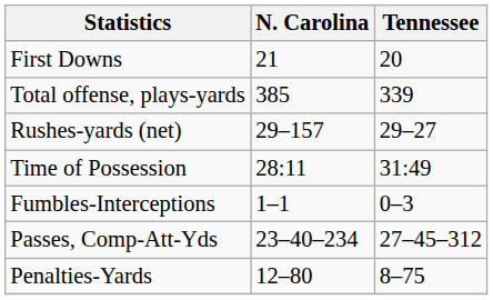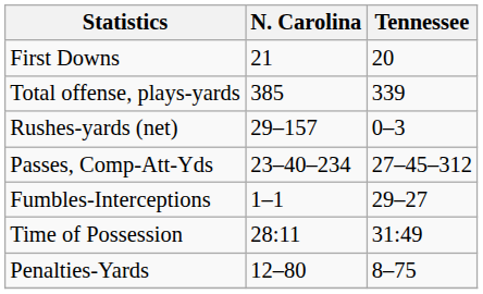Rushes-yards (net) | Tennessee: 29–27 -> 0–3
rows swapped: Passes, Comp-Att-Yds <-> Time of Possession
Fumbles-Interceptions | Tennessee: 0–3 -> 29–27
